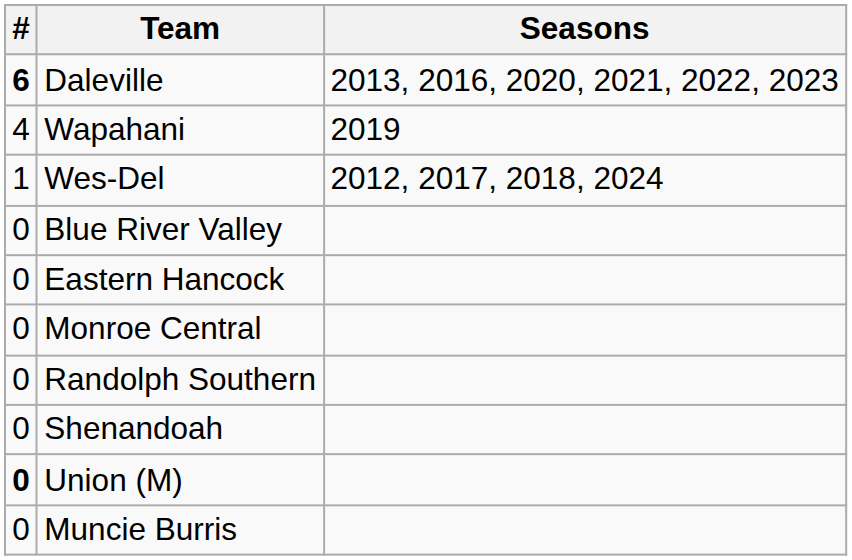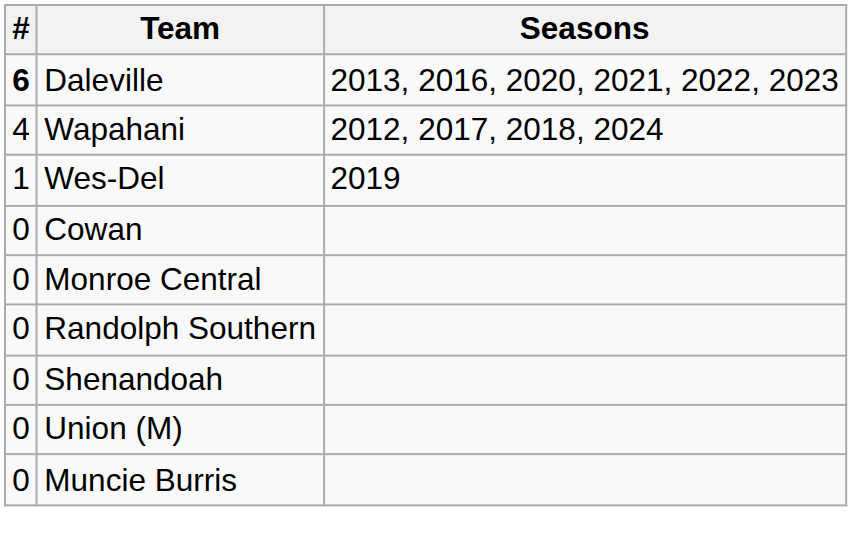Wapahani | Seasons: 2019 -> 2012, 2017, 2018, 2024
Wes-Del | Seasons: 2012, 2017, 2018, 2024 -> 2019
- row: 0 | Blue River Valley
+ row: 0 | Cowan
- row: 0 | Eastern Hancock
Union (M) | #: bold -> normal
